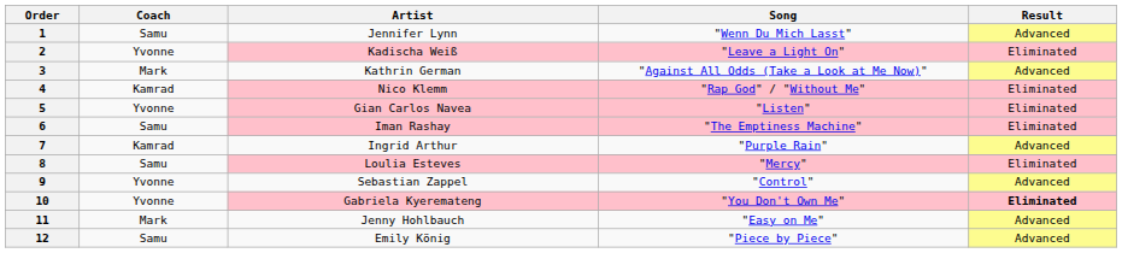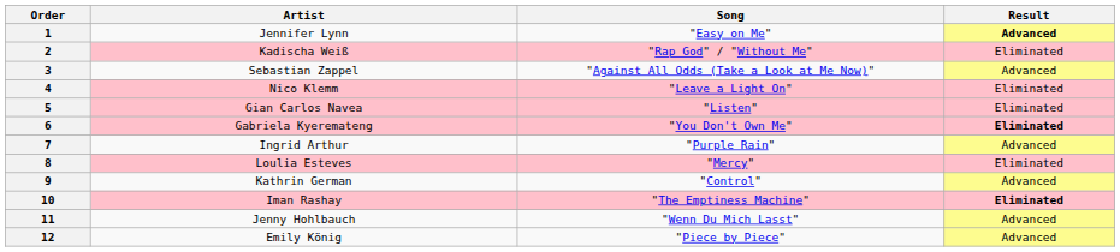- column: Coach | Samu | Yvonne | Mark | Kamrad | Yvonne | Samu | Kamrad | Samu | Yvonne | Yvonne | Mark | Samu
1 | Song: "Wenn Du Mich Lasst" -> "Easy on Me"
1 | Result: normal -> bold
2 | Song: "Leave a Light On" -> "Rap God" / "Without Me"
3 | Artist: Kathrin German -> Sebastian Zappel
4 | Song: "Rap God" / "Without Me" -> "Leave a Light On"
6 | Artist: Iman Rashay -> Gabriela Kyeremateng
6 | Song: "The Emptiness Machine" -> "You Don't Own Me"
6 | Result: normal -> bold
9 | Artist: Sebastian Zappel -> Kathrin German
10 | Artist: Gabriela Kyeremateng -> Iman Rashay
10 | Song: "You Don't Own Me" -> "The Emptiness Machine"
11 | Song: "Easy on Me" -> "Wenn Du Mich Lasst"
